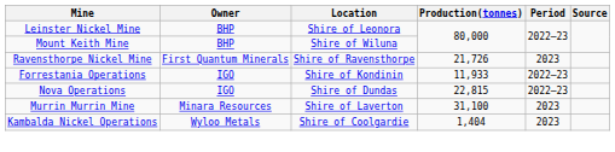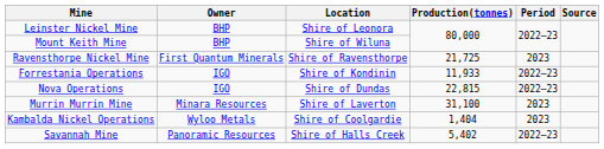Ravensthorpe Nickel Mine | Production(tonnes): 21,726 -> 21,725
+ row: Savannah Mine | Panoramic Resources | Shire of Halls Creek | 5,402 | 2022–23
